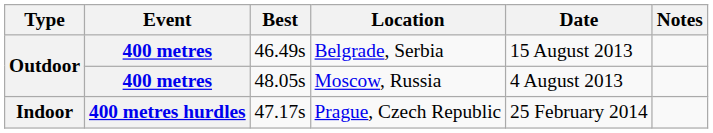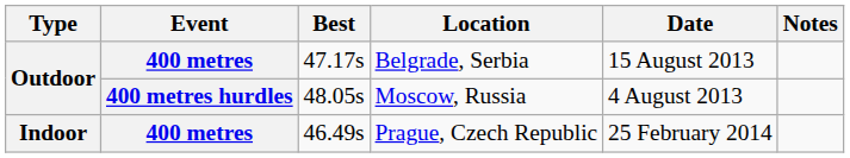Belgrade, Serbia | Best: 46.49s -> 47.17s
Moscow, Russia | Event: 400 metres -> 400 metres hurdles
Prague, Czech Republic | Event: 400 metres hurdles -> 400 metres
Prague, Czech Republic | Best: 47.17s -> 46.49s
